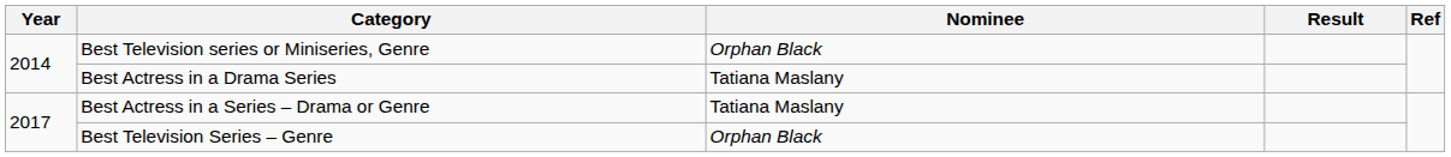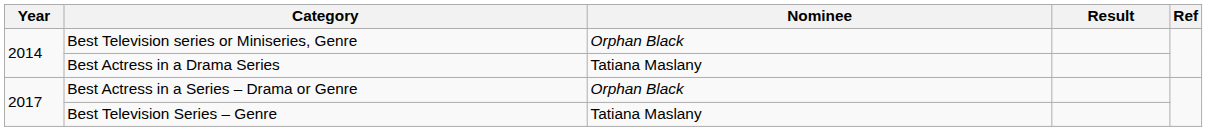Best Actress in a Series – Drama or Genre | Nominee: Tatiana Maslany -> Orphan Black
Best Television Series – Genre | Nominee: Orphan Black -> Tatiana Maslany
